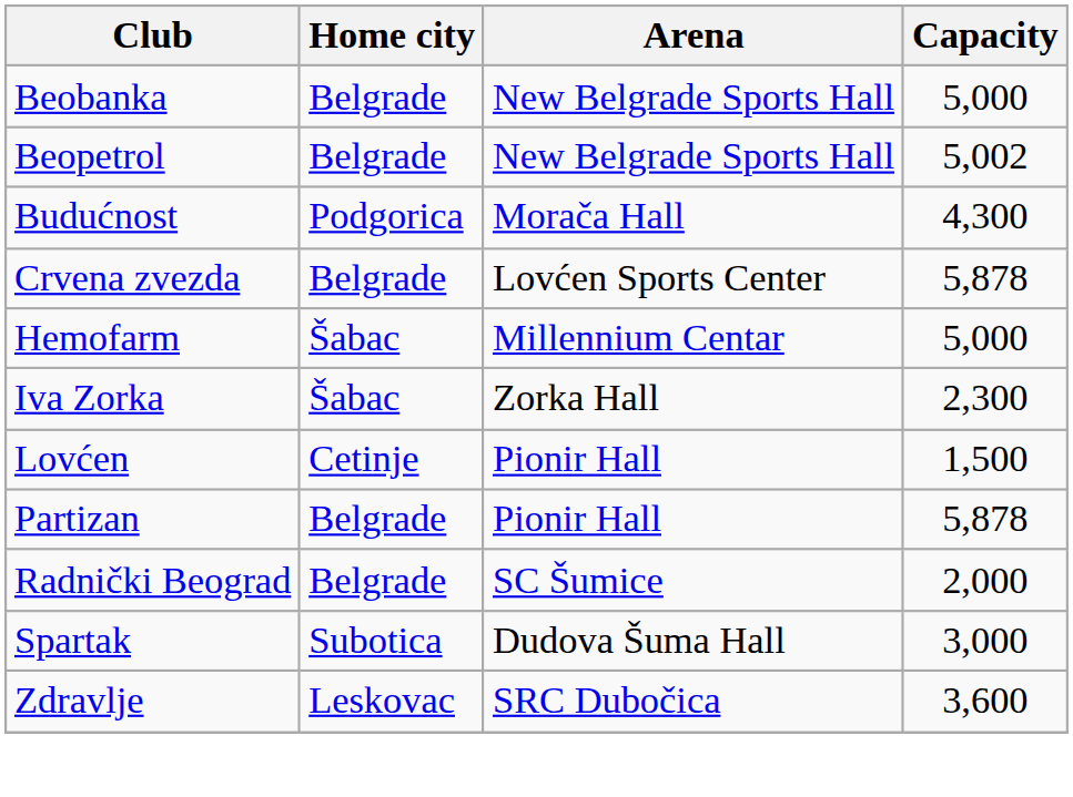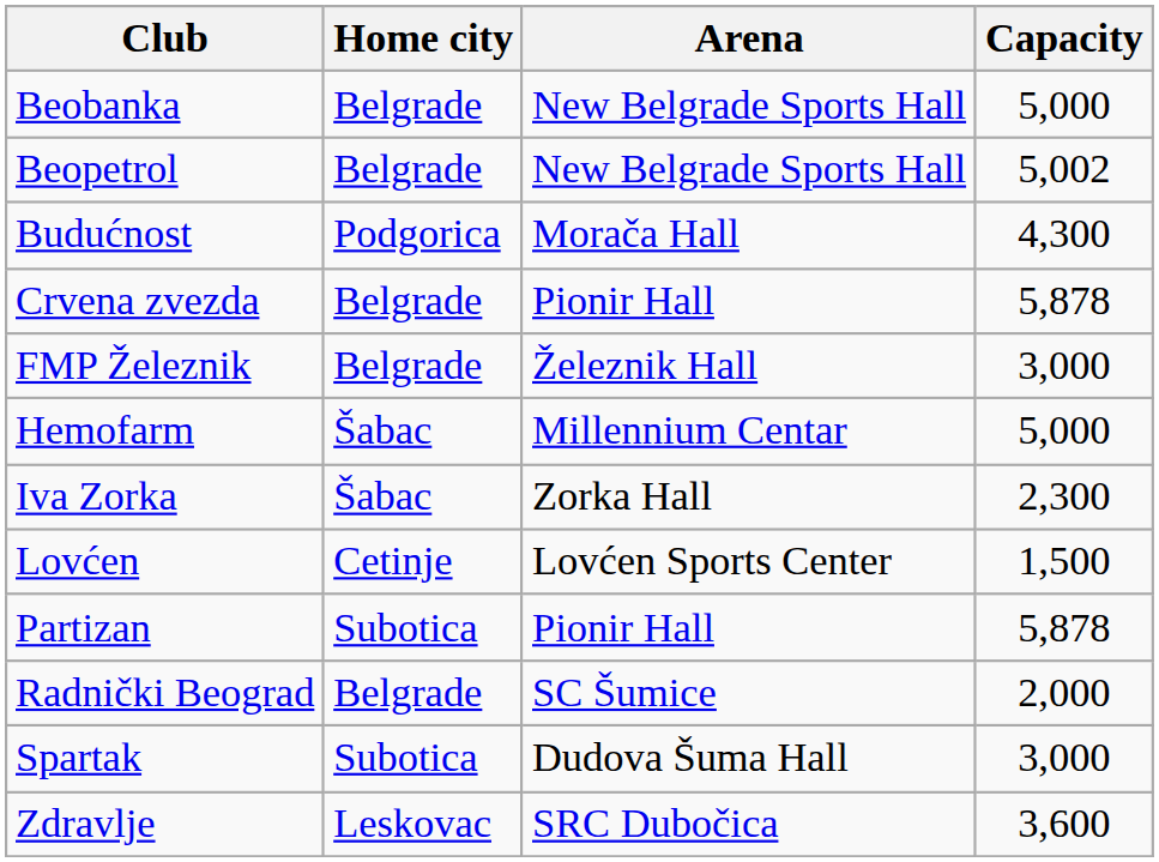Crvena zvezda | Arena: Lovćen Sports Center -> Pionir Hall
+ row: FMP Železnik | Belgrade | Železnik Hall | 3,000
Lovćen | Arena: Pionir Hall -> Lovćen Sports Center
Partizan | Home city: Belgrade -> Subotica
